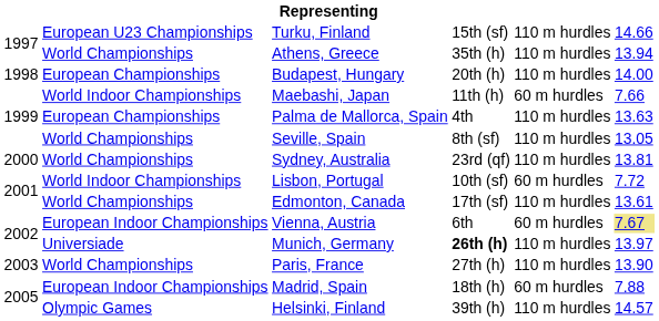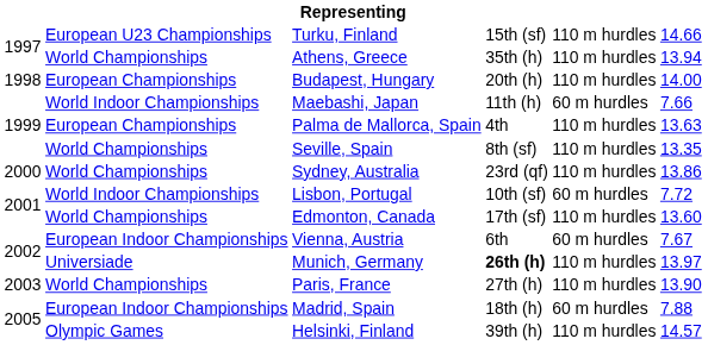Seville, Spain | column 6: 13.05 -> 13.35
Sydney, Australia | column 6: 13.81 -> 13.86
Edmonton, Canada | column 6: 13.61 -> 13.60
Vienna, Austria | column 6: khaki background -> no background
